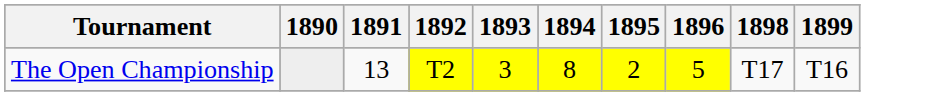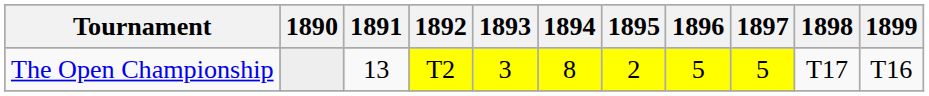+ column: 1897 | 5
